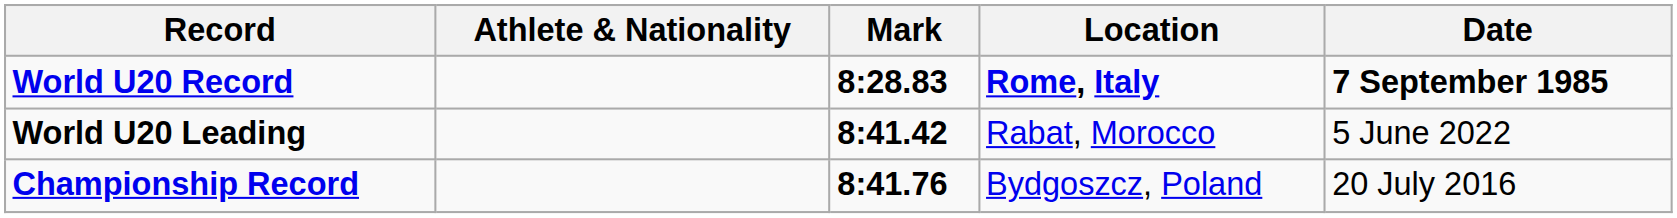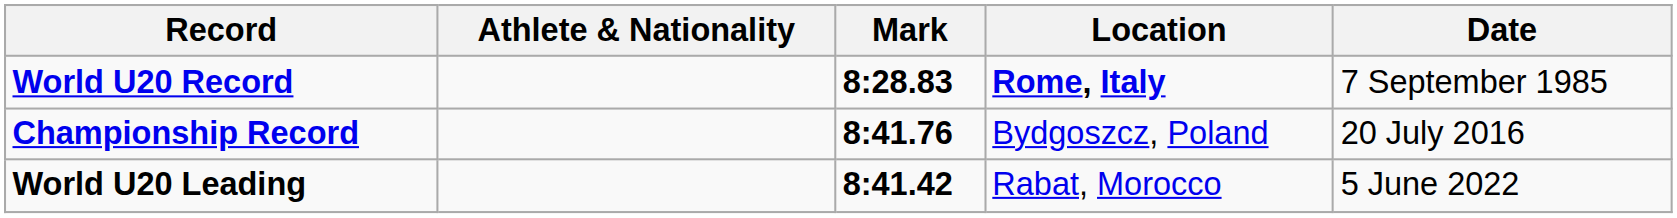World U20 Record | Date: bold -> normal
rows swapped: Championship Record <-> World U20 Leading
